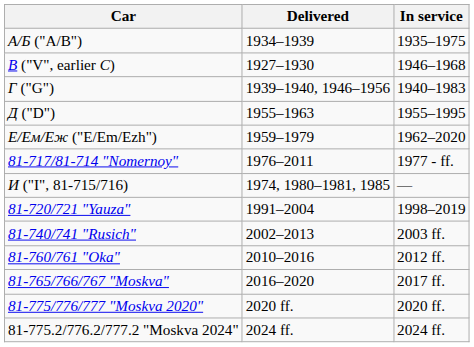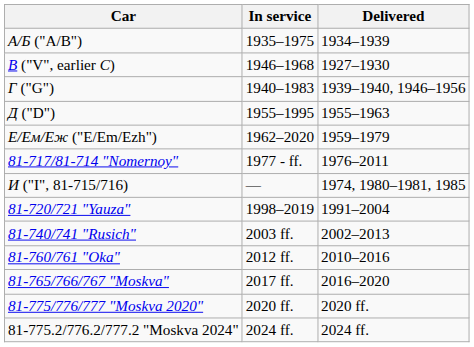columns swapped: Delivered <-> In service
